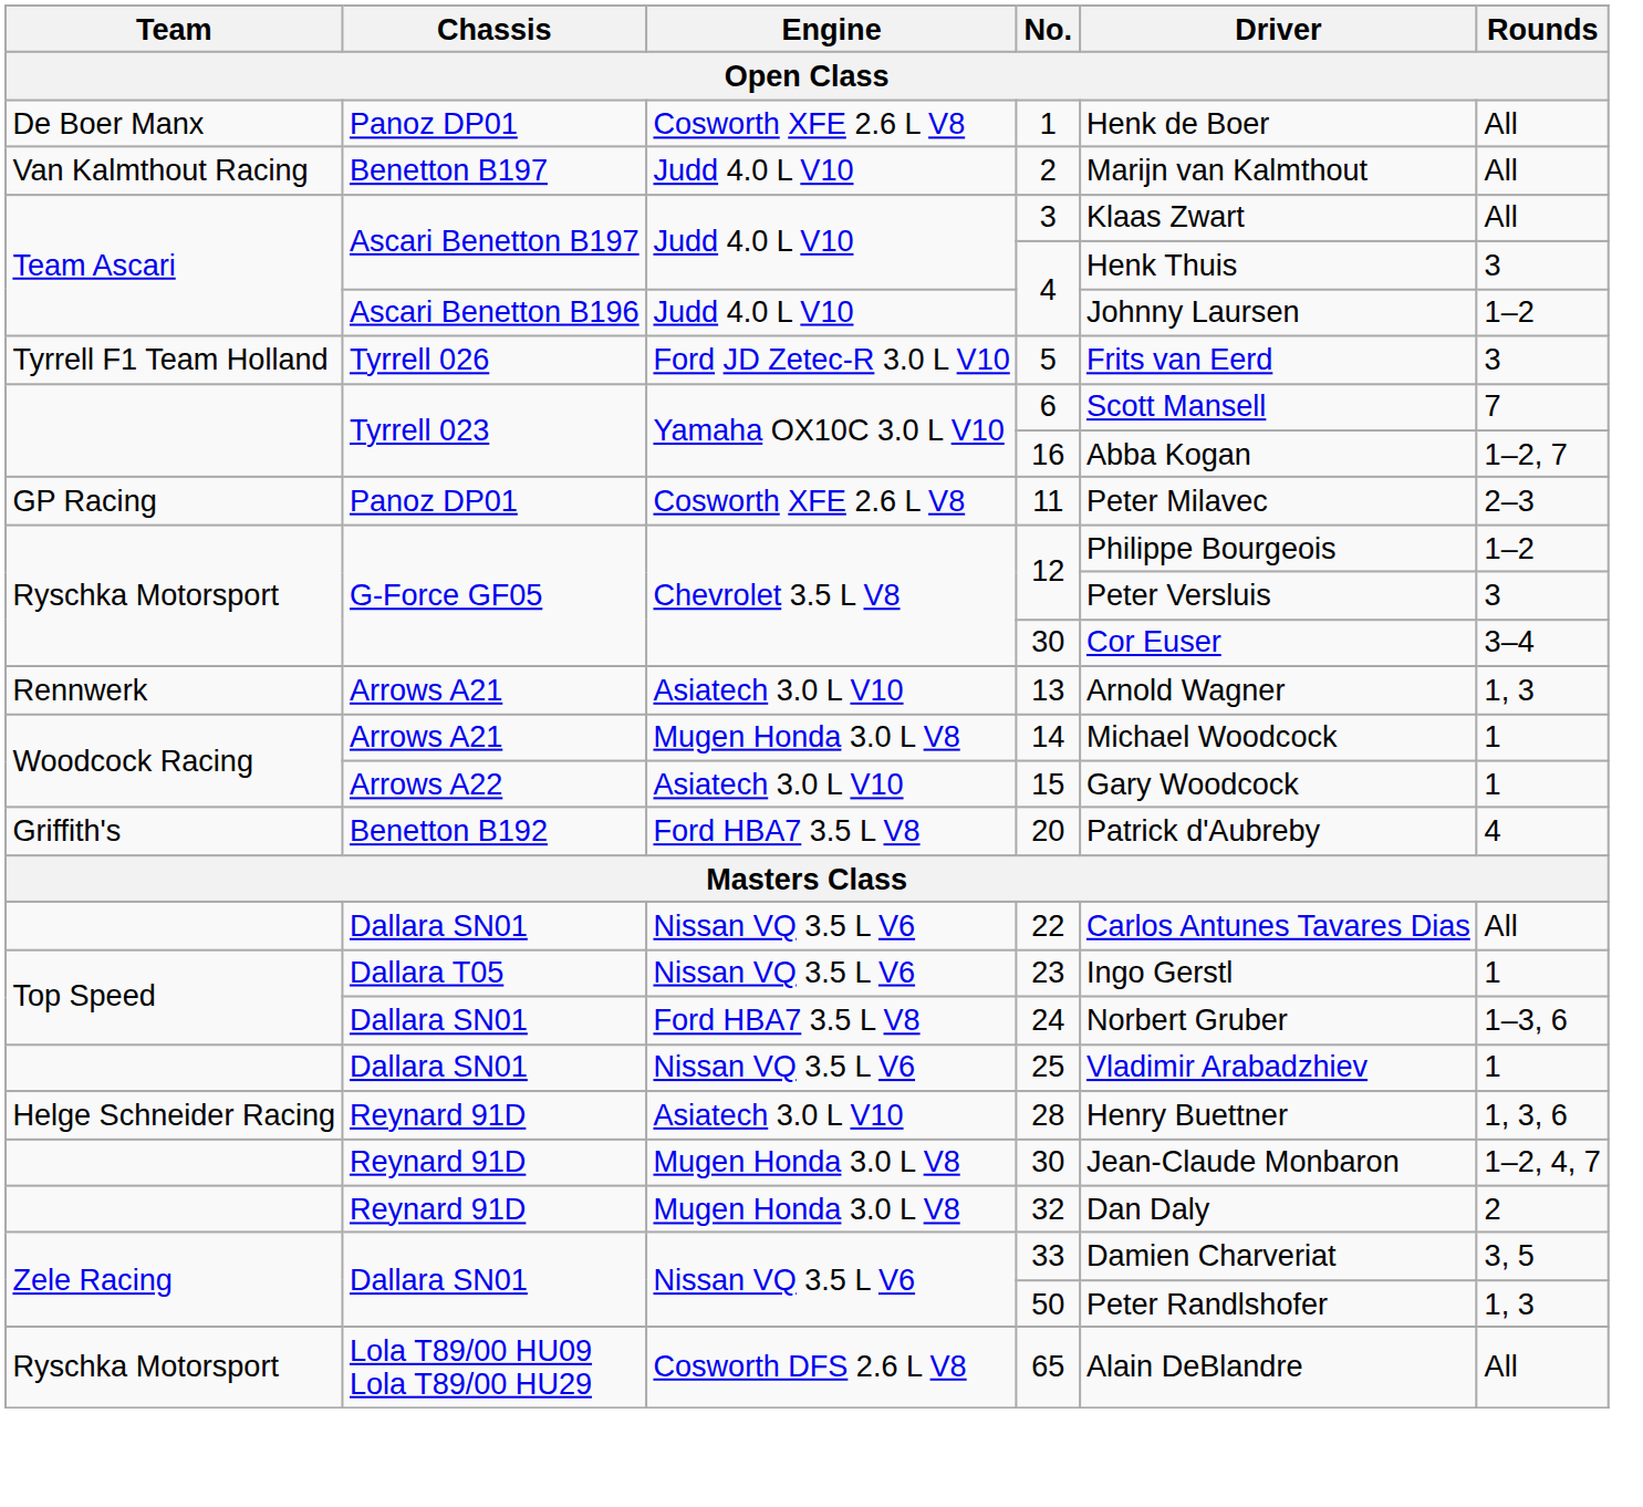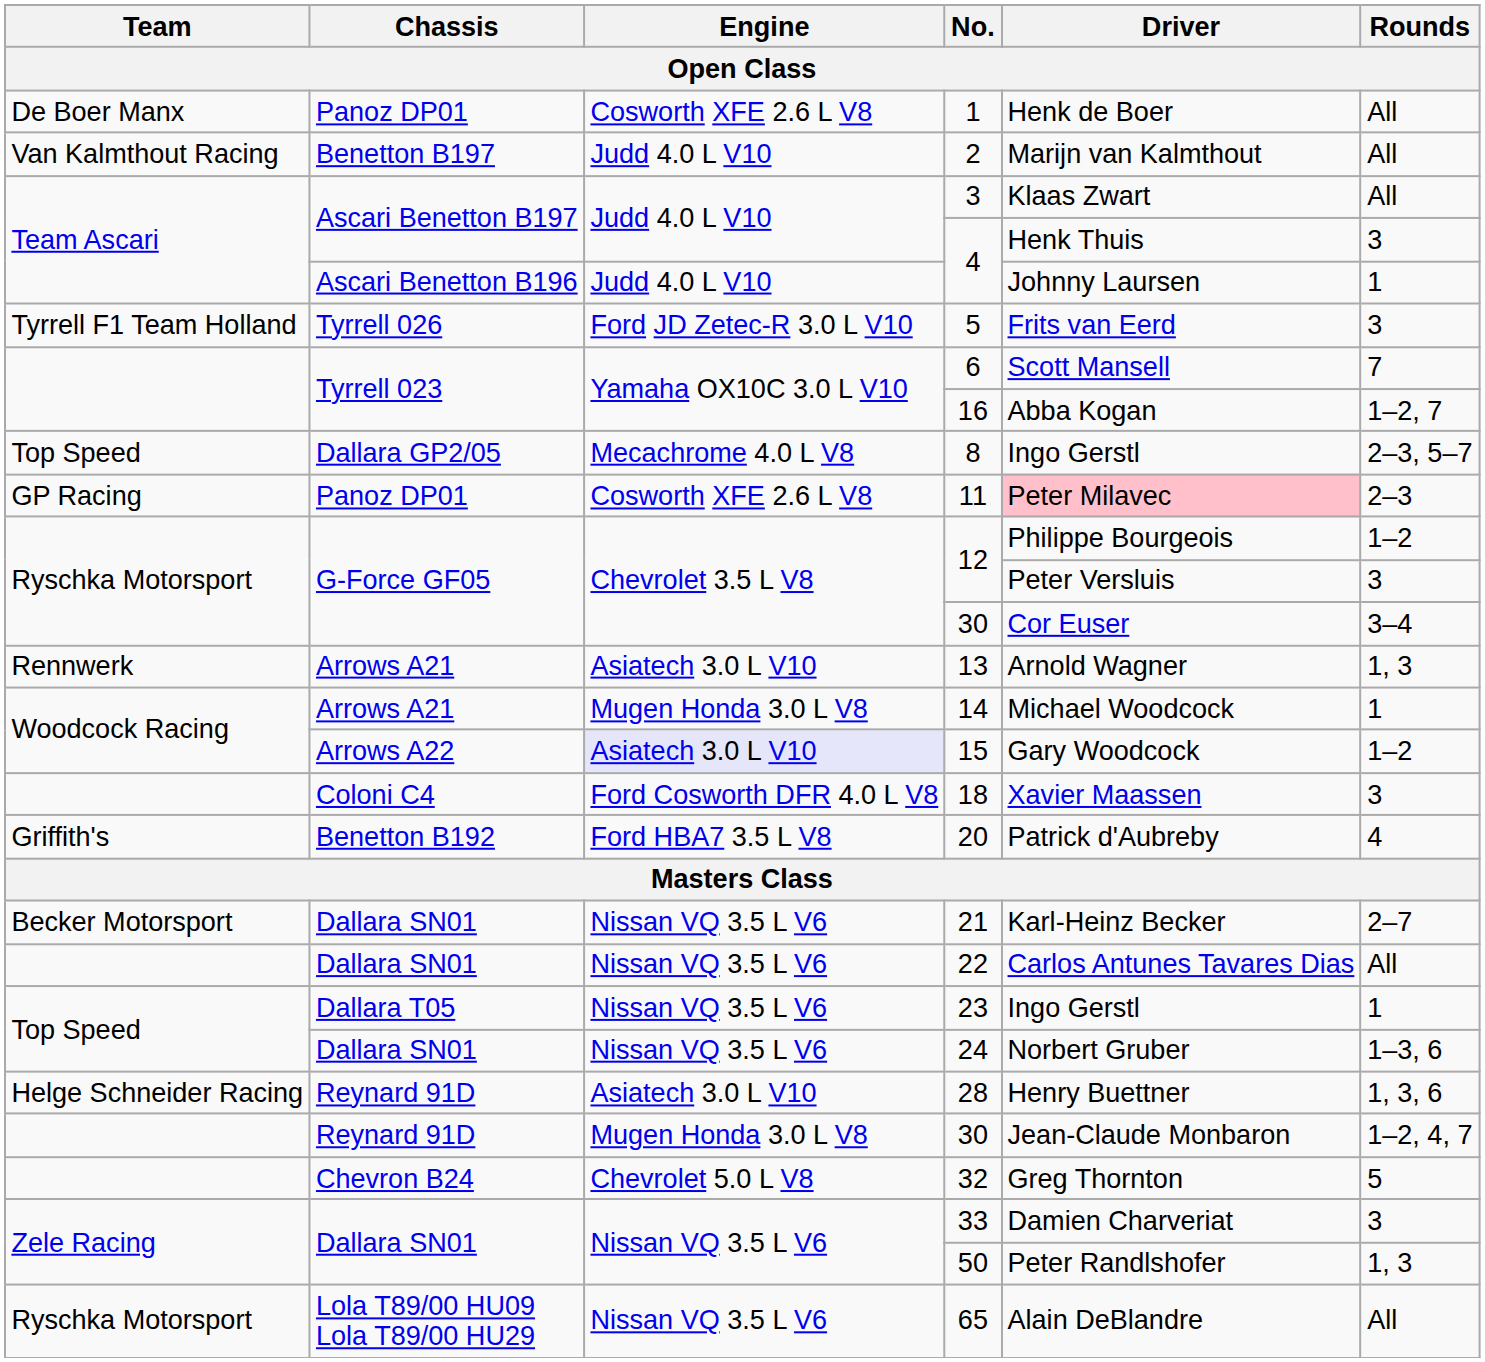Ascari Benetton B196 / 4 | Rounds: 1–2 -> 1
+ row: Top Speed | Dallara GP2/05 | Mecachrome 4.0 L V8 | 8 | Ingo Gerstl | 2–3, 5–7
11 | Driver: no background -> pink background
15 | Engine: no background -> lavender background
15 | Rounds: 1 -> 1–2
+ row: Coloni C4 | Ford Cosworth DFR 4.0 L V8 | 18 | Xavier Maassen | 3
+ row: Becker Motorsport | Dallara SN01 | Nissan VQ 3.5 L V6 | 21 | Karl-Heinz Becker | 2–7
24 | Engine: Ford HBA7 3.5 L V8 -> Nissan VQ 3.5 L V6
- row: Dallara SN01 | Nissan VQ 3.5 L V6 | 25 | Vladimir Arabadzhiev | 1
- row: Reynard 91D | Mugen Honda 3.0 L V8 | 32 | Dan Daly | 2
+ row: Chevron B24 | Chevrolet 5.0 L V8 | 32 | Greg Thornton | 5
33 | Rounds: 3, 5 -> 3
65 | Engine: Cosworth DFS 2.6 L V8 -> Nissan VQ 3.5 L V6
